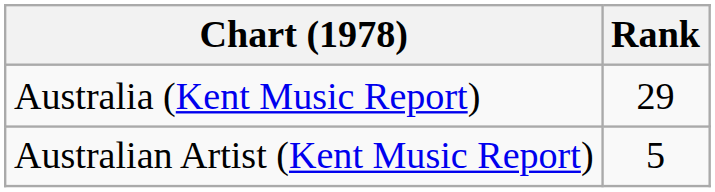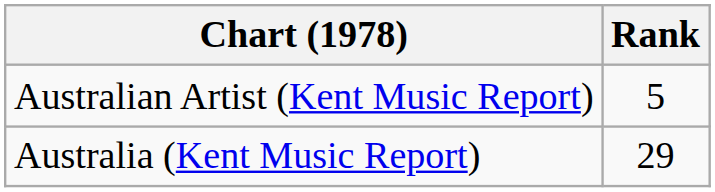rows swapped: Australia (Kent Music Report) <-> Australian Artist (Kent Music Report)
